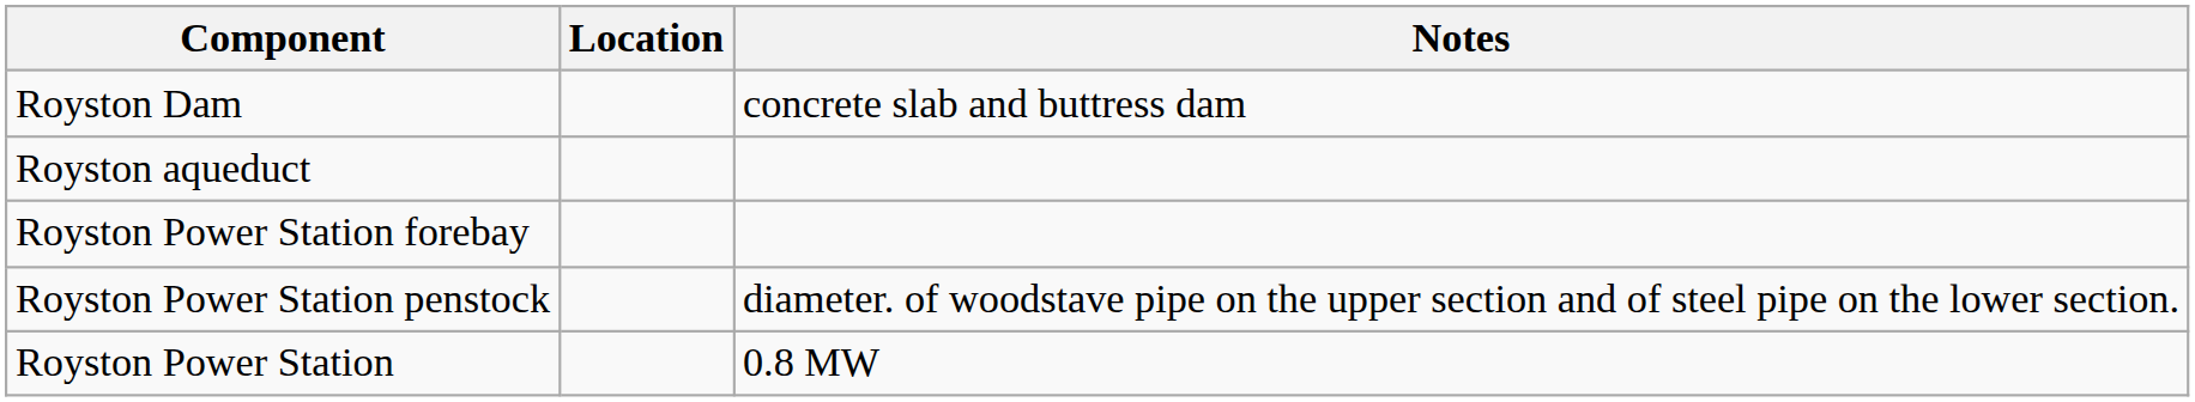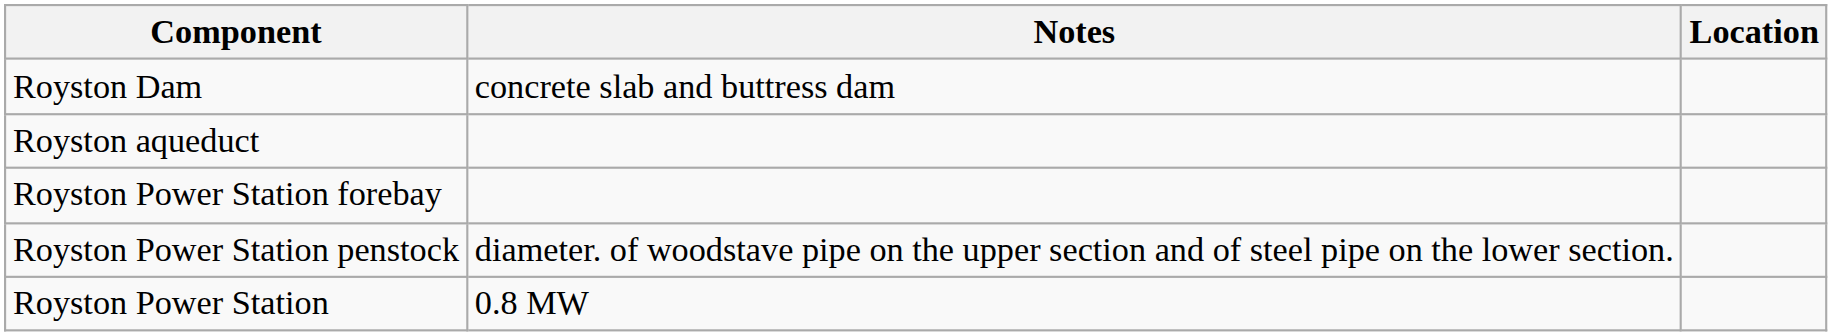columns swapped: Location <-> Notes
